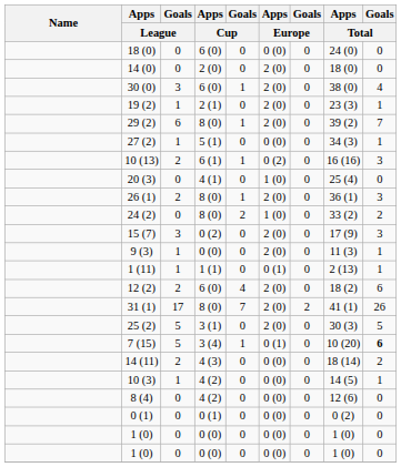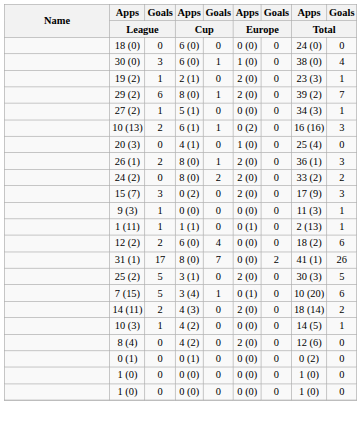- row: 14 (0) | 0 | 2 (0) | 0 | 2 (0) | 0 | 18 (0) | 0
30 (0) | Apps / Europe: 2 (0) -> 1 (0)
24 (2) | Apps / Europe: 1 (0) -> 2 (0)
9 (3) | Apps / Europe: 2 (0) -> 0 (0)
12 (2) | Apps / Europe: 2 (0) -> 0 (0)
31 (1) | Apps / Europe: 2 (0) -> 0 (0)
7 (15) | Goals / Total: bold -> normal
14 (11) | Apps / Europe: 0 (0) -> 2 (0)
8 (4) | Apps / Europe: 0 (0) -> 2 (0)
